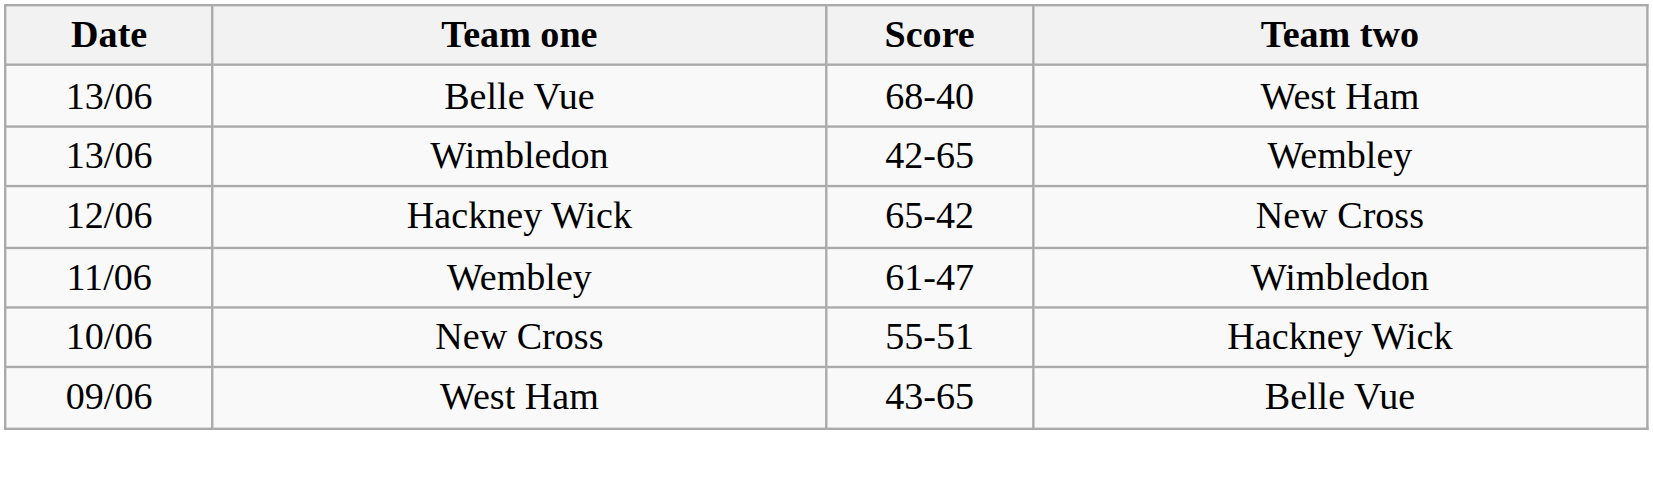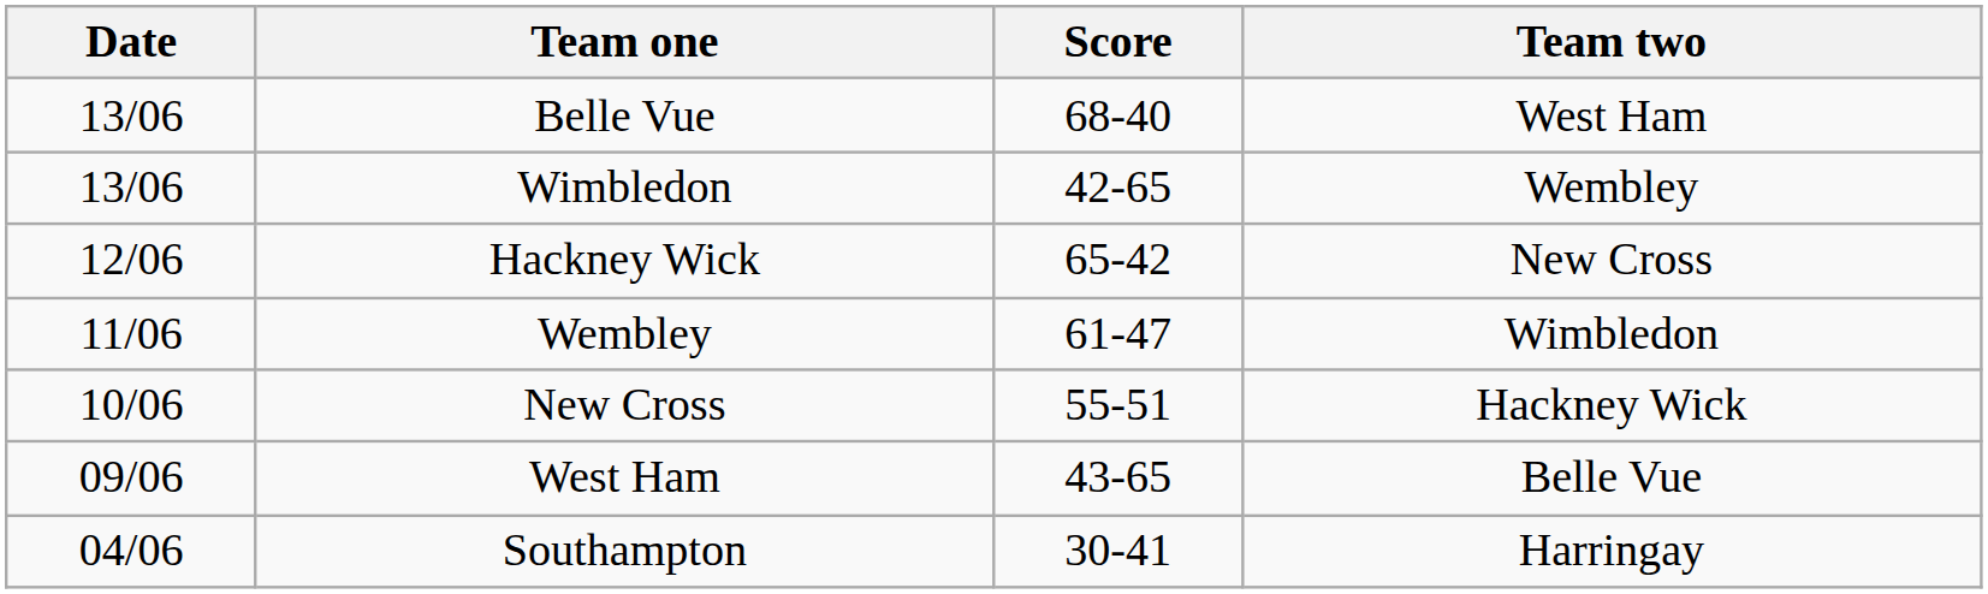+ row: 04/06 | Southampton | 30-41 | Harringay
